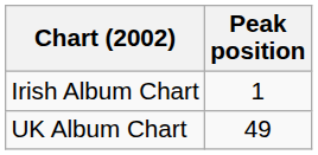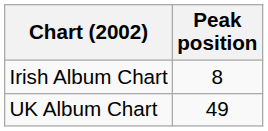Irish Album Chart | Peak position: 1 -> 8
